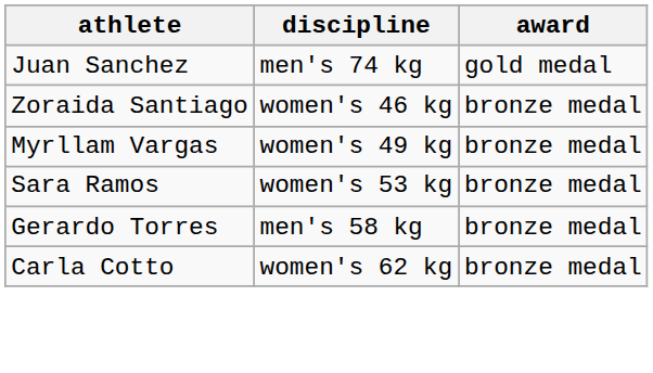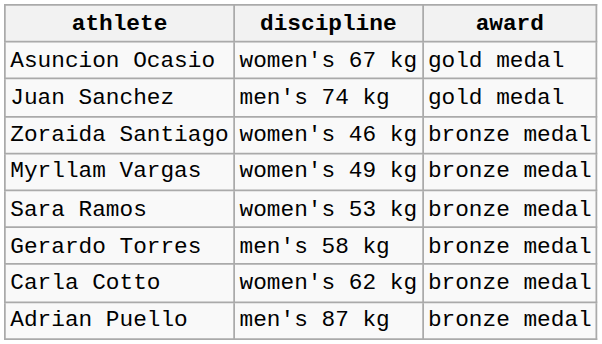+ row: Asuncion Ocasio | women's 67 kg | gold medal
+ row: Adrian Puello | men's 87 kg | bronze medal
